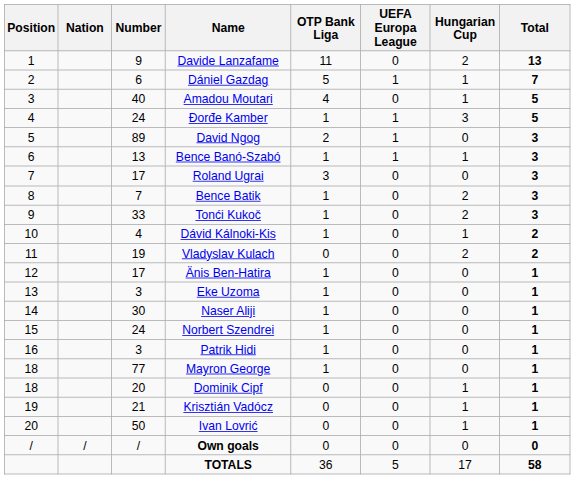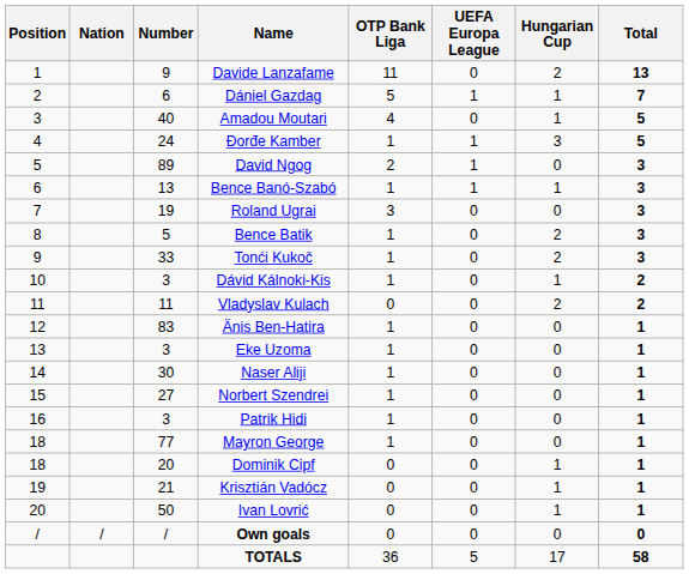Roland Ugrai | Number: 17 -> 19
Bence Batik | Number: 7 -> 5
Dávid Kálnoki-Kis | Number: 4 -> 3
Vladyslav Kulach | Number: 19 -> 11
Änis Ben-Hatira | Number: 17 -> 83
Norbert Szendrei | Number: 24 -> 27
